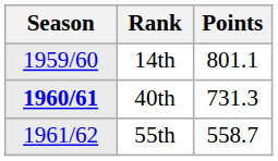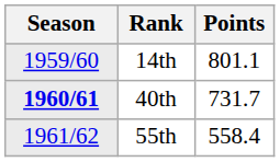40th | Points: 731.3 -> 731.7
55th | Points: 558.7 -> 558.4
